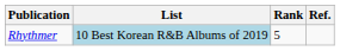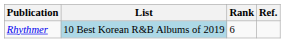Rhythmer | Rank: 5 -> 6
